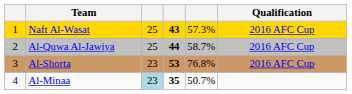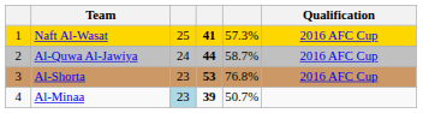Naft Al-Wasat | column 4: 43 -> 41
Al-Quwa Al-Jawiya | column 3: 25 -> 24
Al-Minaa | column 4: 35 -> 39
